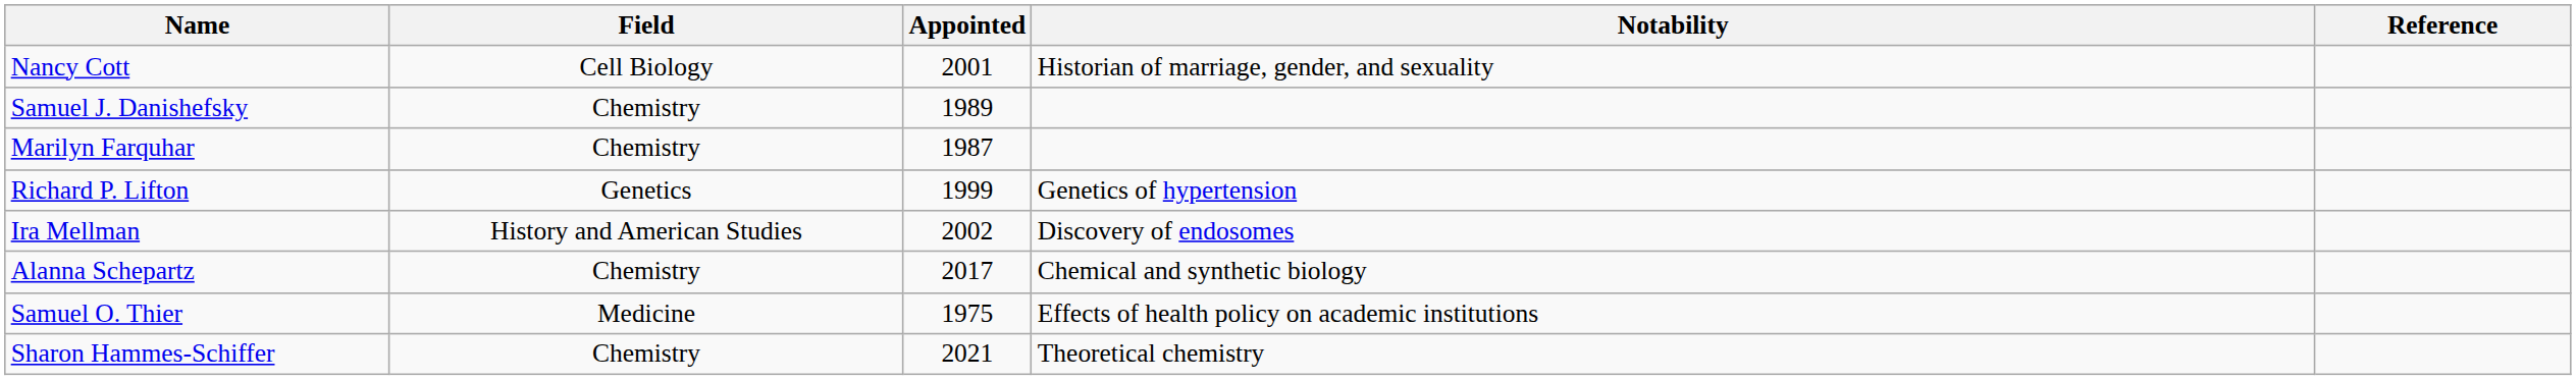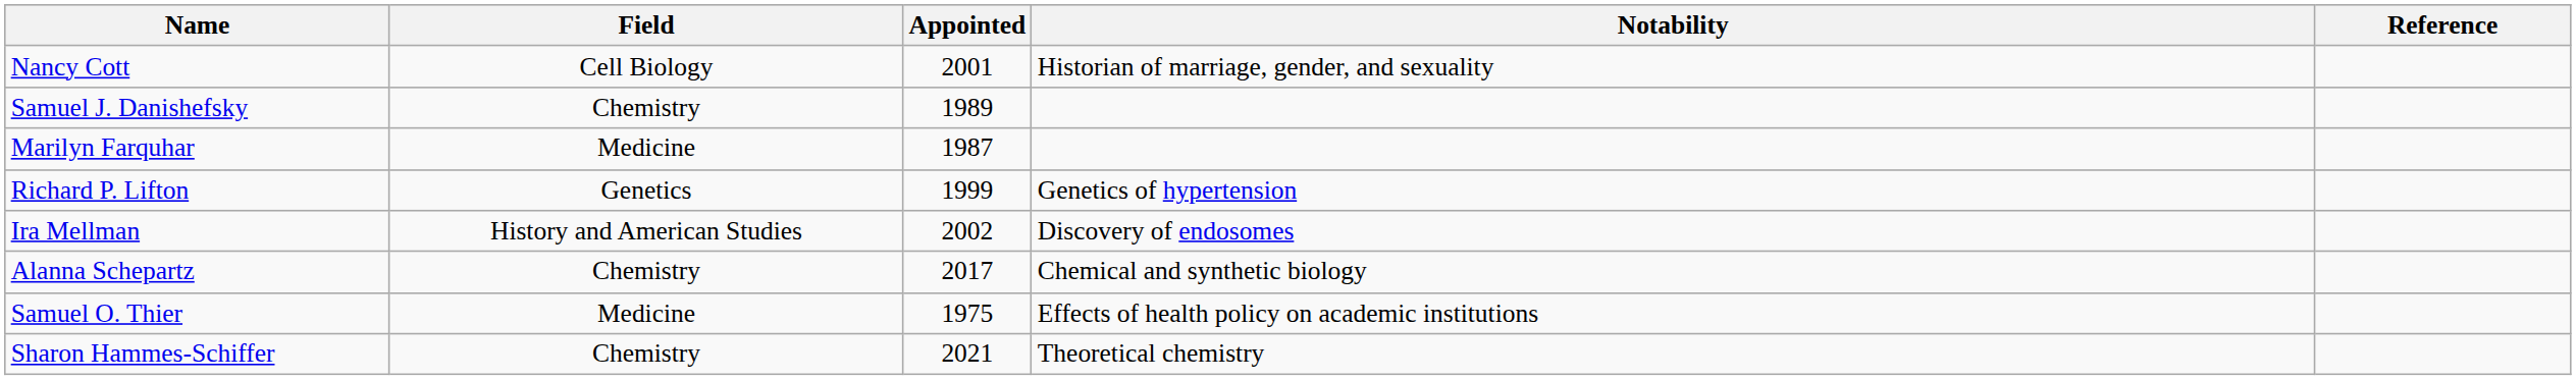Marilyn Farquhar | Field: Chemistry -> Medicine
